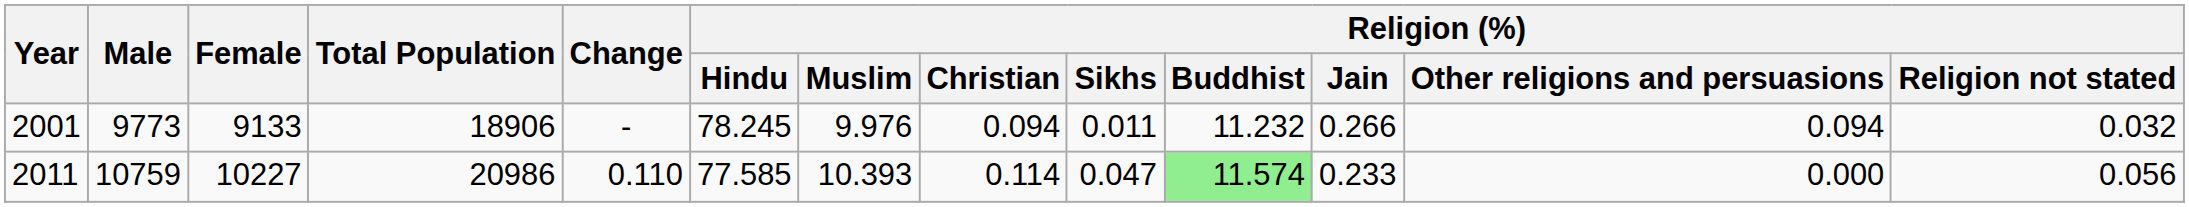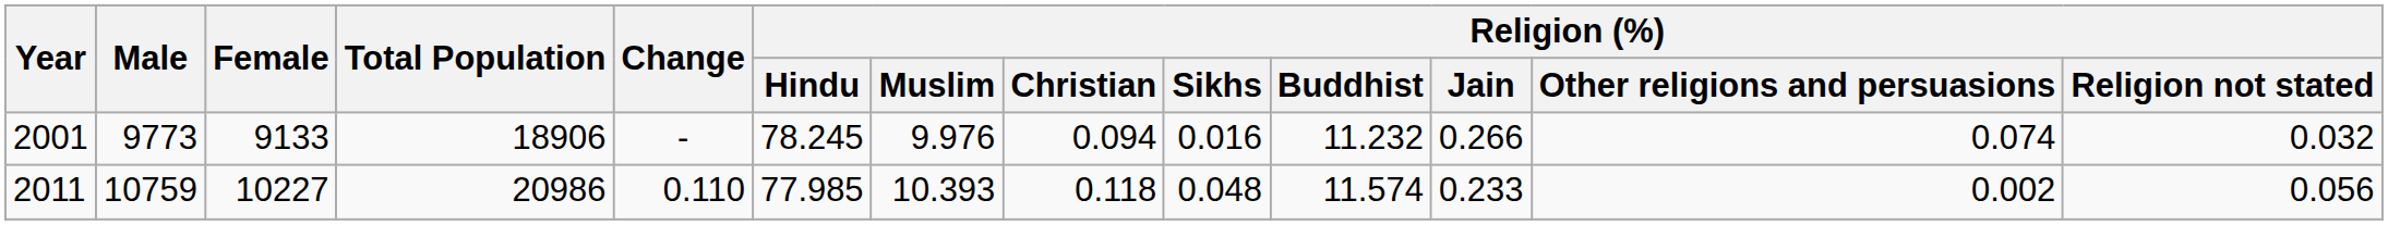2001 | Religion (%) / Sikhs: 0.011 -> 0.016
2001 | Religion (%) / Other religions and persuasions: 0.094 -> 0.074
2011 | Religion (%) / Hindu: 77.585 -> 77.985
2011 | Religion (%) / Christian: 0.114 -> 0.118
2011 | Religion (%) / Sikhs: 0.047 -> 0.048
2011 | Religion (%) / Buddhist: lightgreen background -> no background
2011 | Religion (%) / Other religions and persuasions: 0.000 -> 0.002
